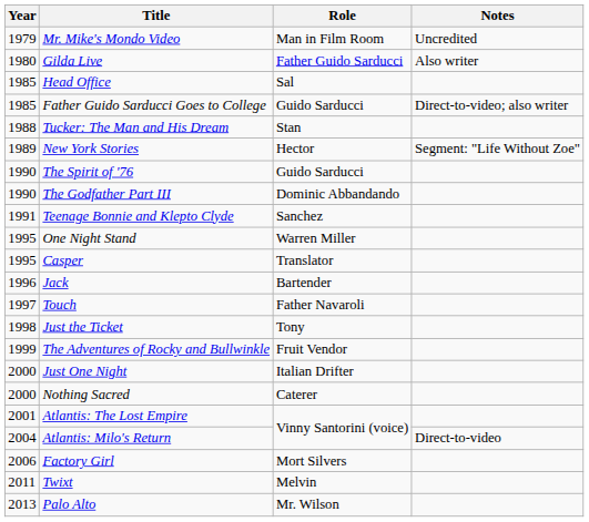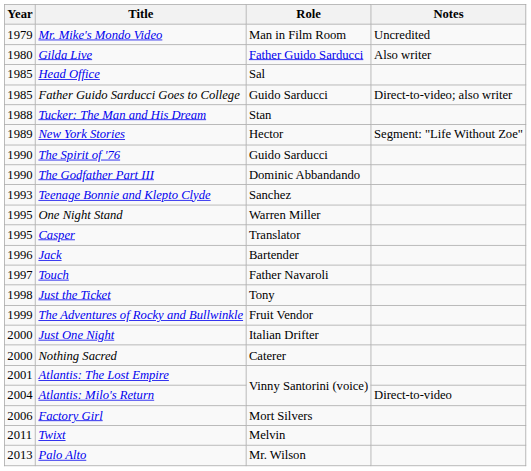Teenage Bonnie and Klepto Clyde | Year: 1991 -> 1993
